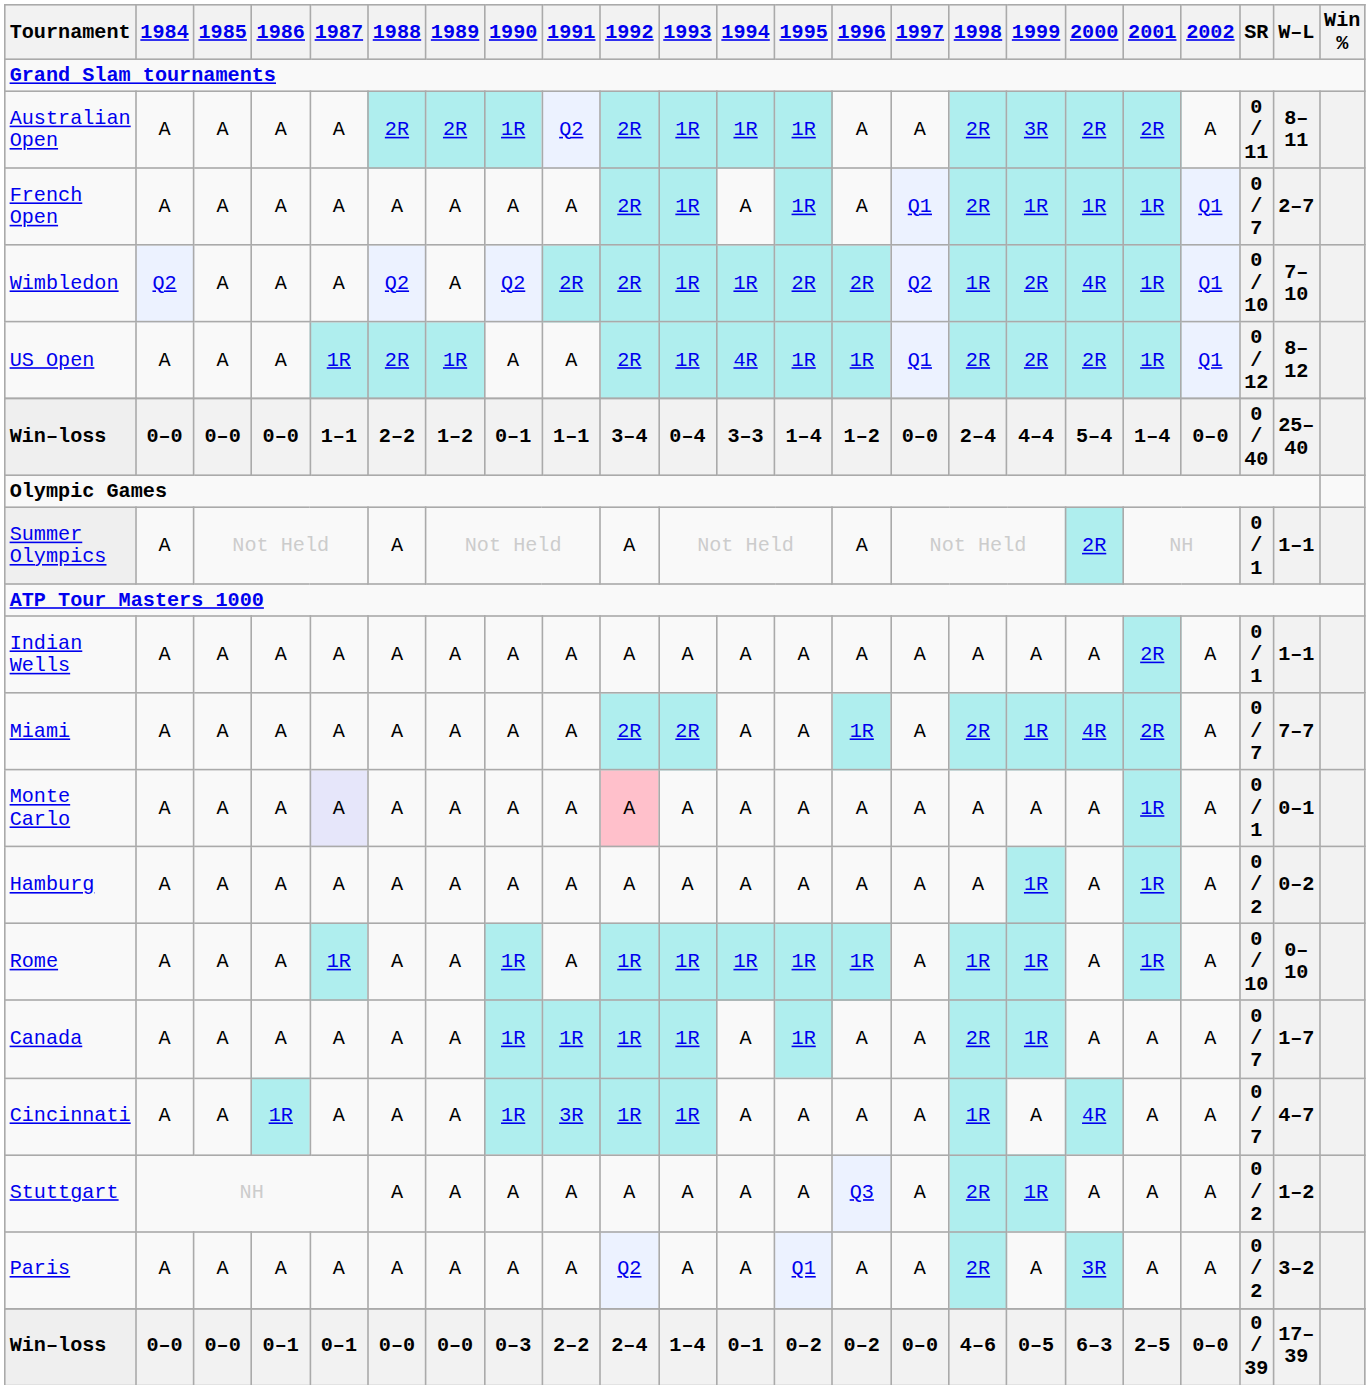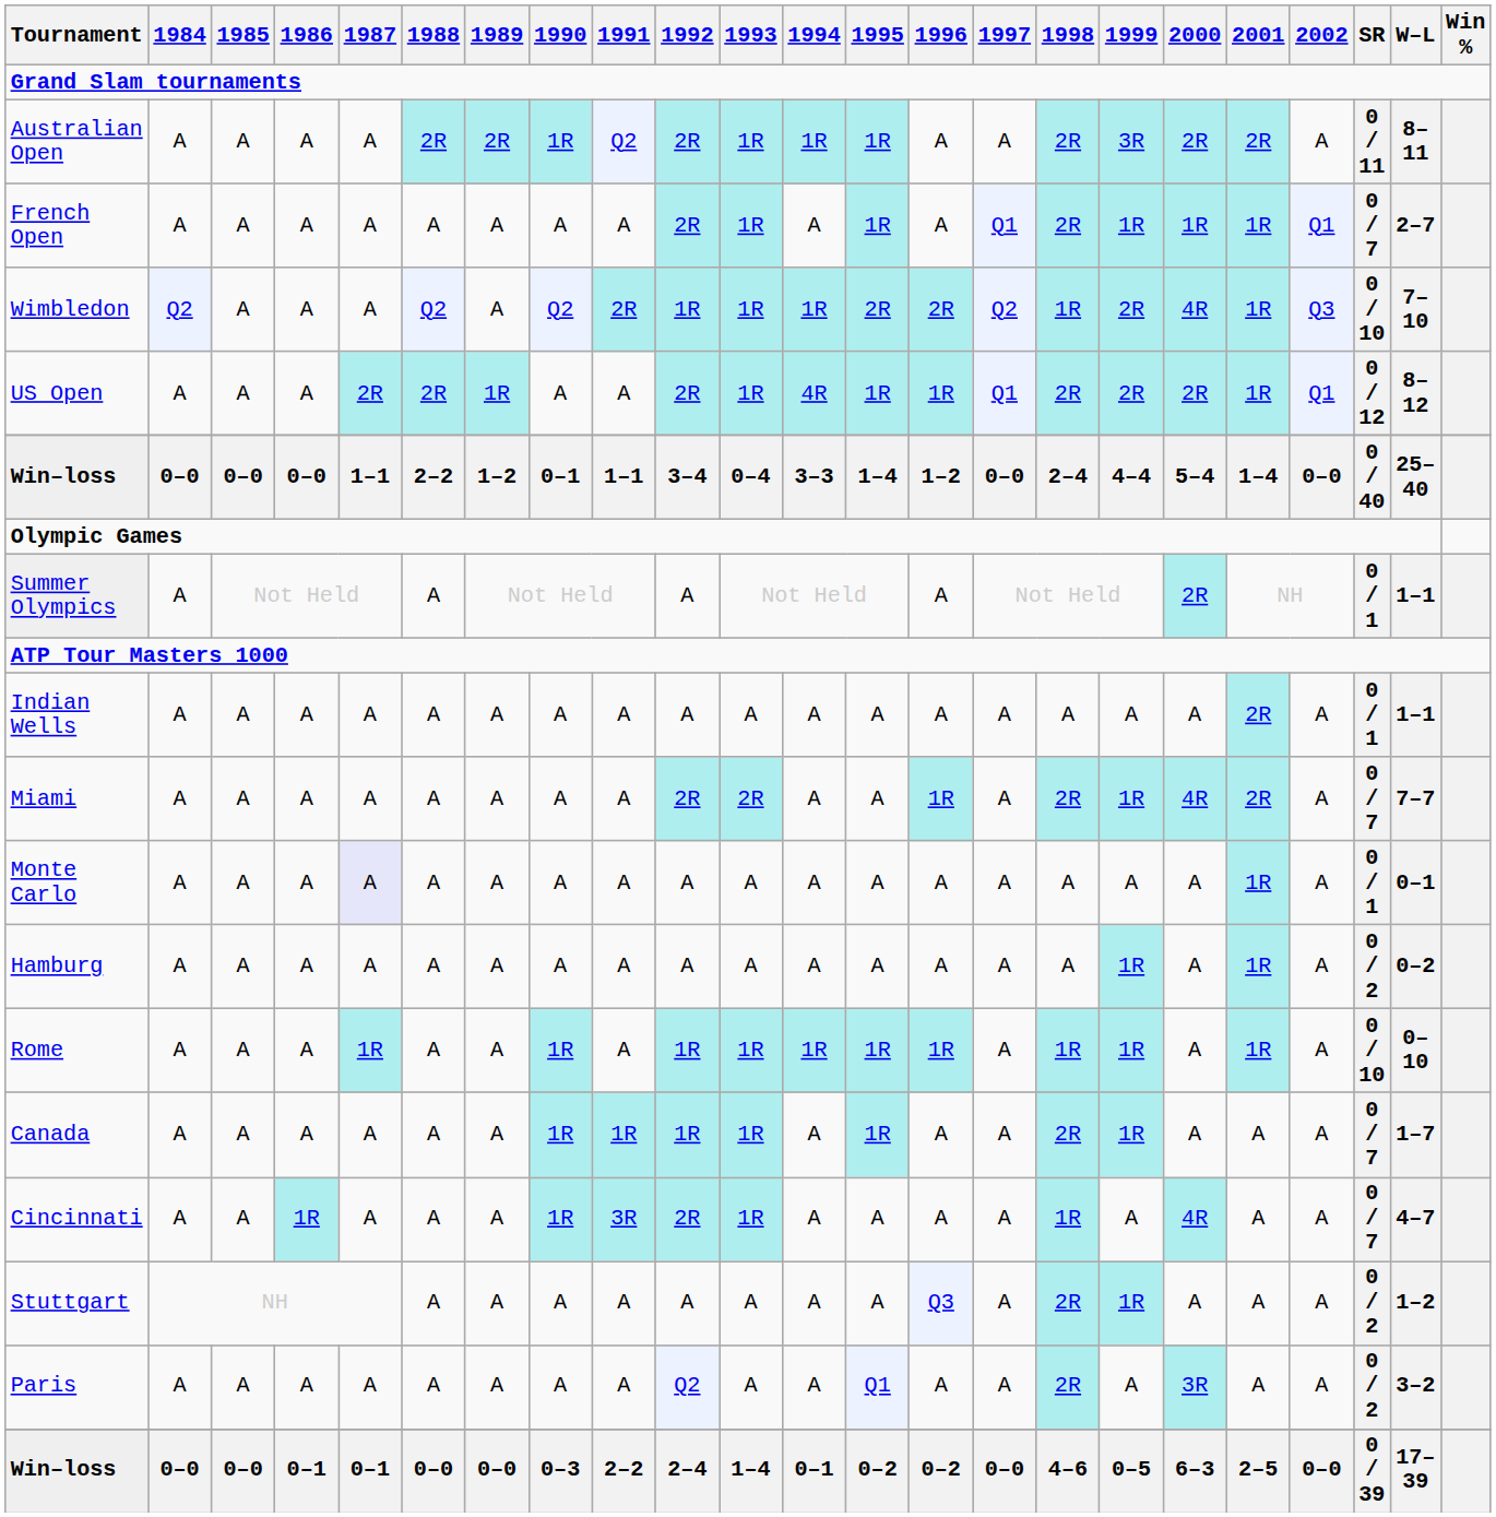Wimbledon | 1992: 2R -> 1R
Wimbledon | 2002: Q1 -> Q3
US Open | 1987: 1R -> 2R
Monte Carlo | 1992: pink background -> no background
Cincinnati | 1992: 1R -> 2R
